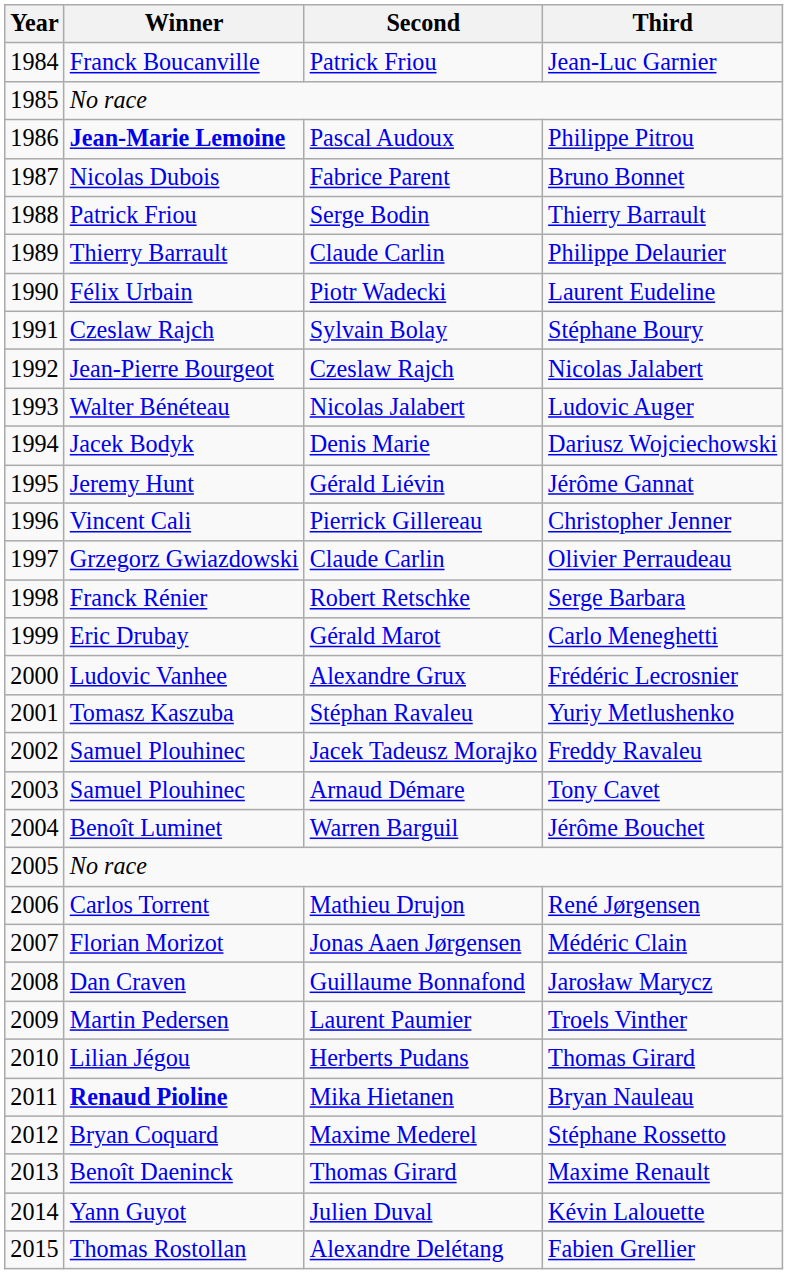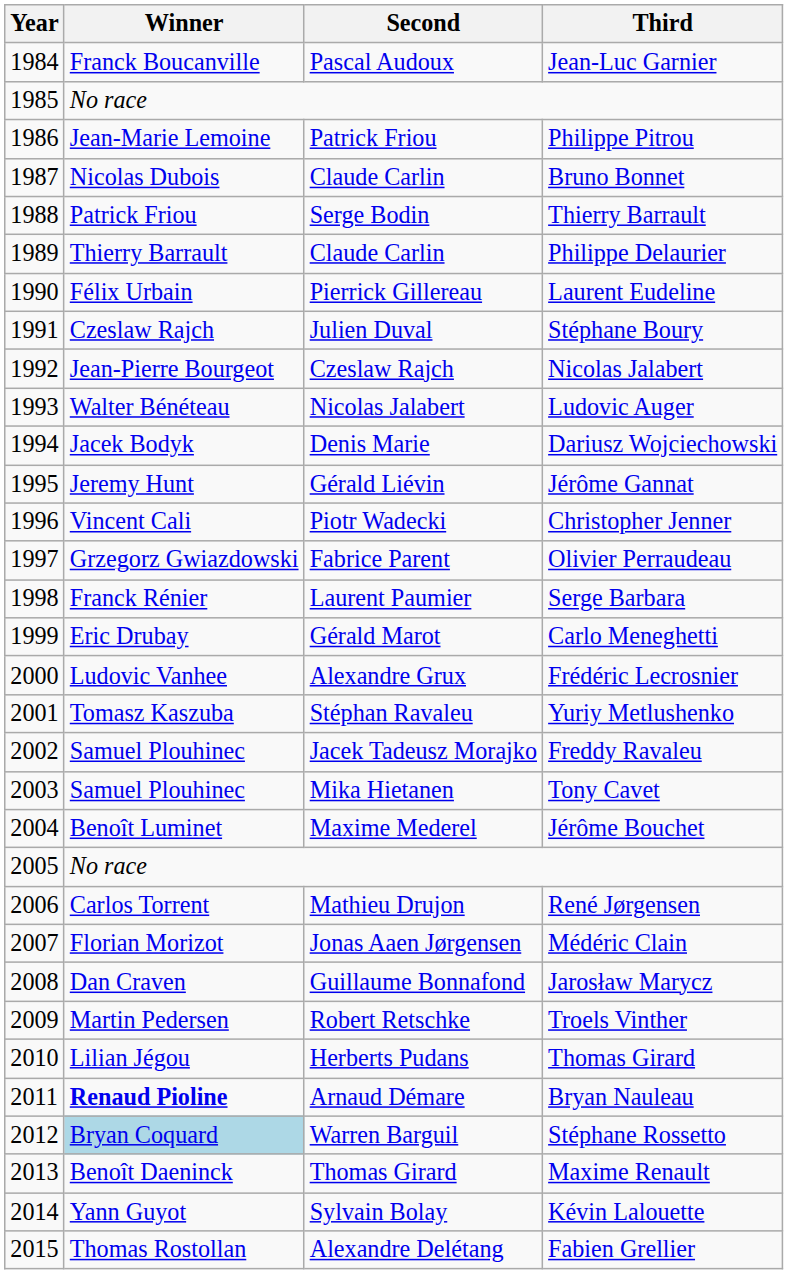Jean-Luc Garnier | Second: Patrick Friou -> Pascal Audoux
Philippe Pitrou | Winner: bold -> normal
Philippe Pitrou | Second: Pascal Audoux -> Patrick Friou
Bruno Bonnet | Second: Fabrice Parent -> Claude Carlin
Laurent Eudeline | Second: Piotr Wadecki -> Pierrick Gillereau
Stéphane Boury | Second: Sylvain Bolay -> Julien Duval
Christopher Jenner | Second: Pierrick Gillereau -> Piotr Wadecki
Olivier Perraudeau | Second: Claude Carlin -> Fabrice Parent
Serge Barbara | Second: Robert Retschke -> Laurent Paumier
Tony Cavet | Second: Arnaud Démare -> Mika Hietanen
Jérôme Bouchet | Second: Warren Barguil -> Maxime Mederel
Troels Vinther | Second: Laurent Paumier -> Robert Retschke
Bryan Nauleau | Second: Mika Hietanen -> Arnaud Démare
Stéphane Rossetto | Winner: no background -> lightblue background
Stéphane Rossetto | Second: Maxime Mederel -> Warren Barguil
Kévin Lalouette | Second: Julien Duval -> Sylvain Bolay
